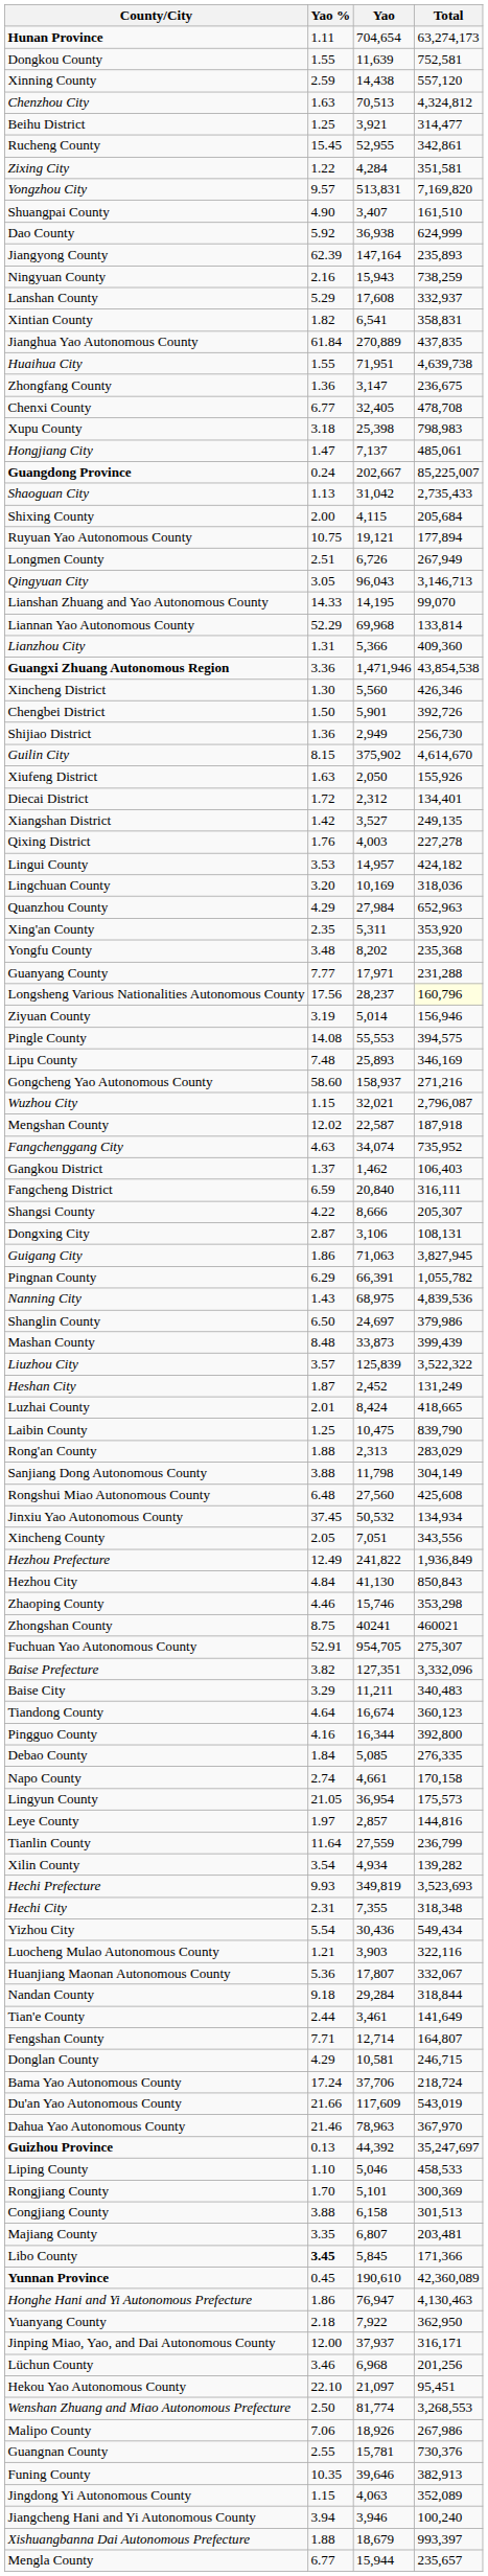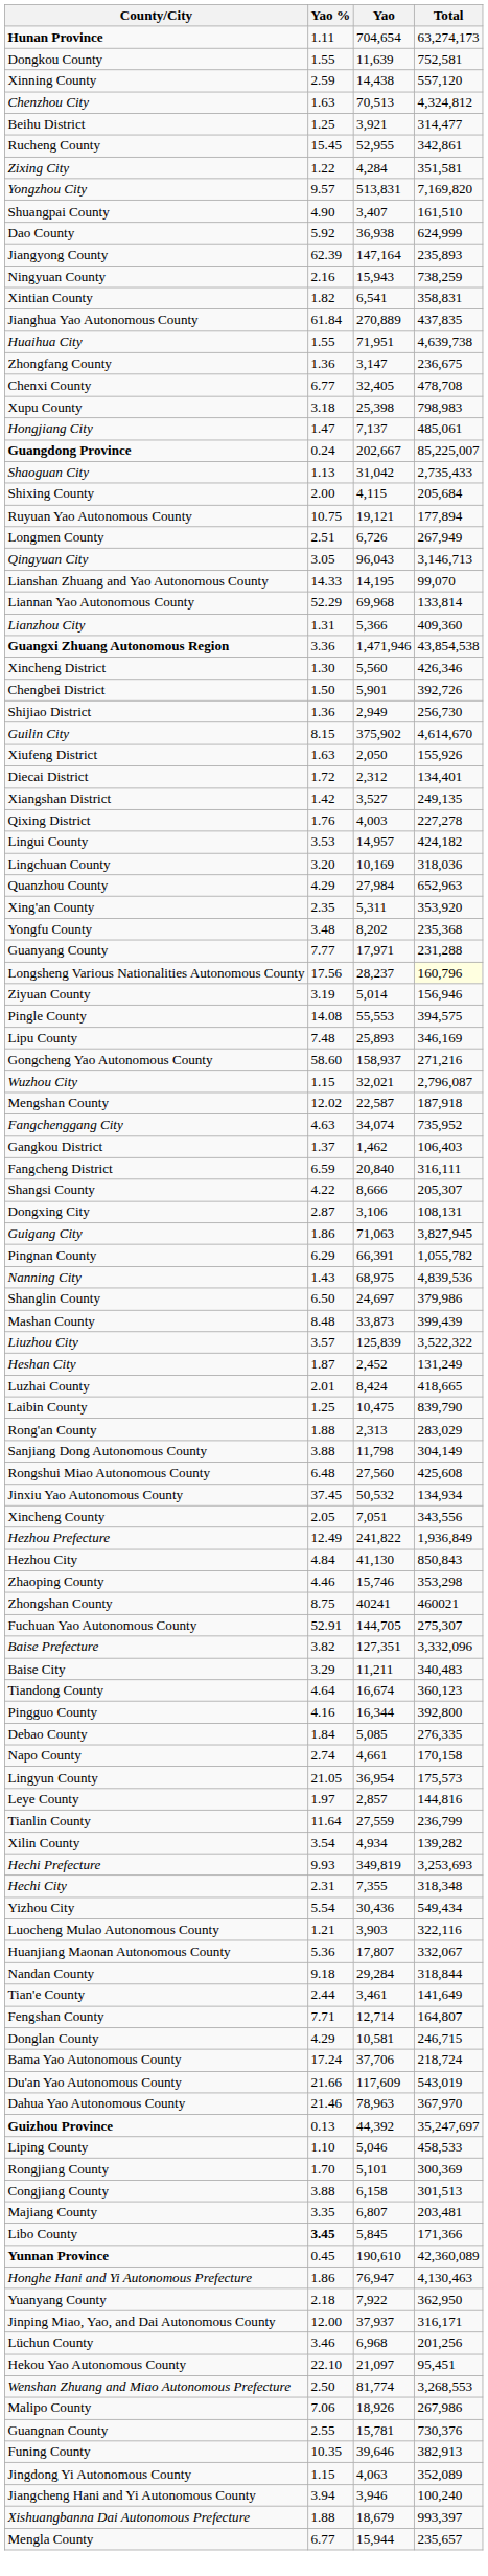- row: Lanshan County | 5.29 | 17,608 | 332,937
Fuchuan Yao Autonomous County | Yao: 954,705 -> 144,705
Hechi Prefecture | Total: 3,523,693 -> 3,253,693
